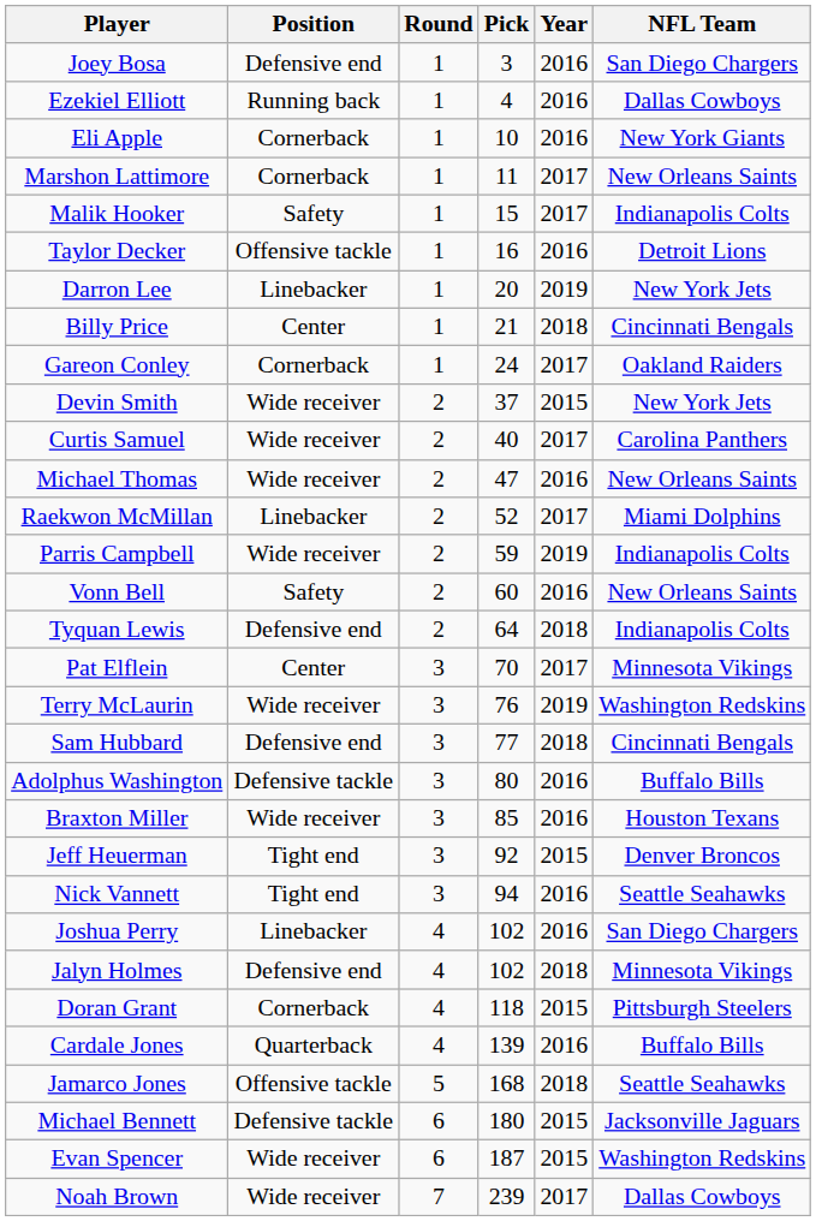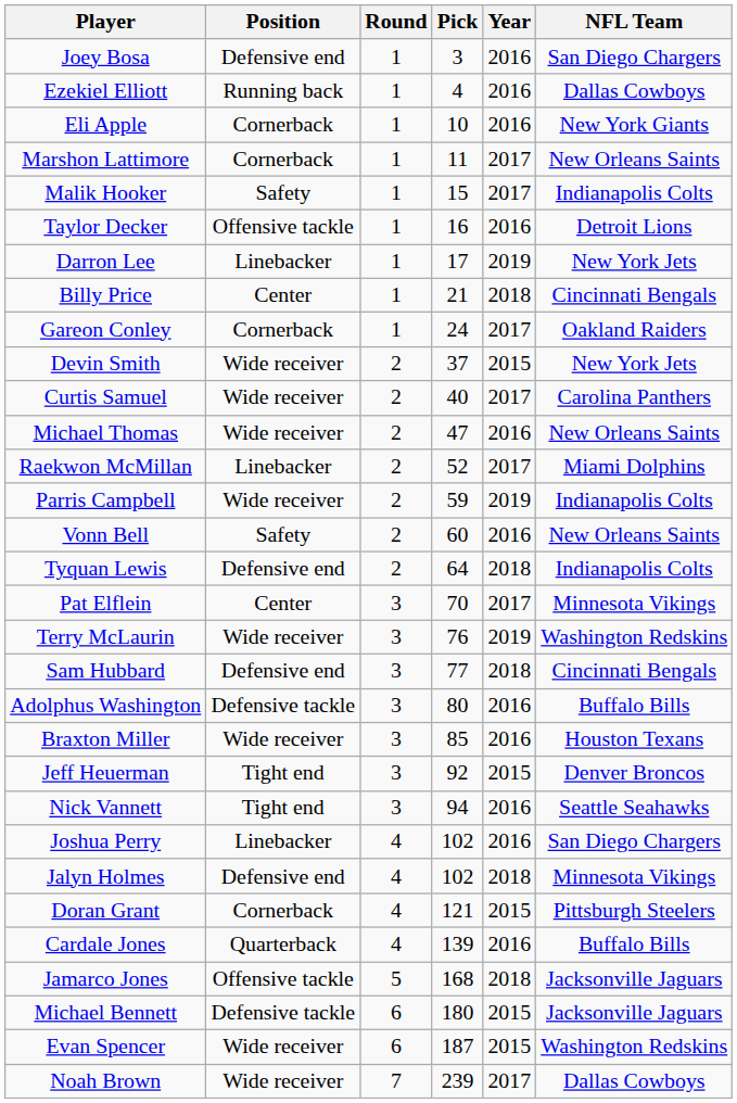Darron Lee | Pick: 20 -> 17
Doran Grant | Pick: 118 -> 121
Jamarco Jones | NFL Team: Seattle Seahawks -> Jacksonville Jaguars
